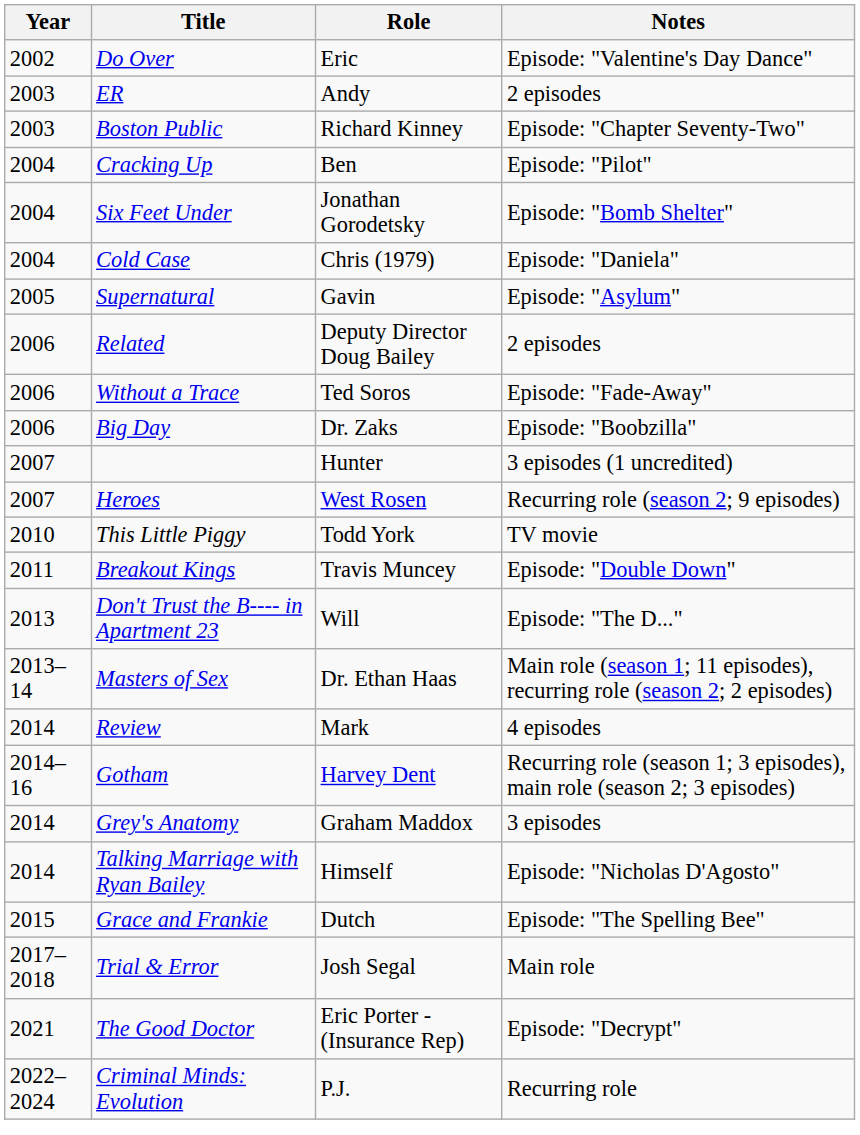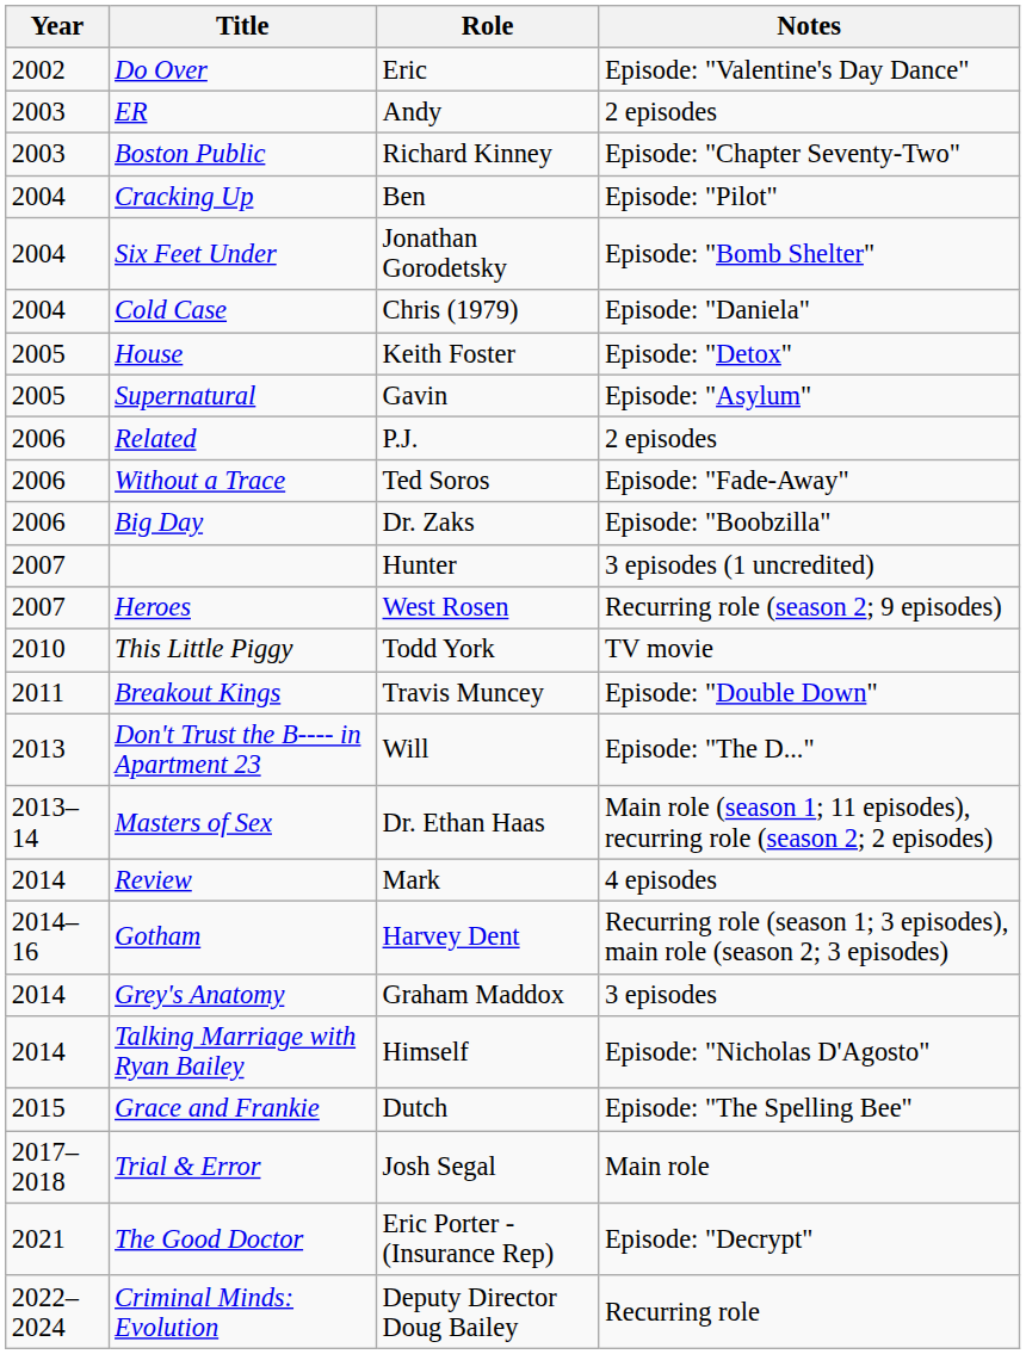+ row: 2005 | House | Keith Foster | Episode: "Detox"
Related | Role: Deputy Director Doug Bailey -> P.J.
Criminal Minds: Evolution | Role: P.J. -> Deputy Director Doug Bailey
